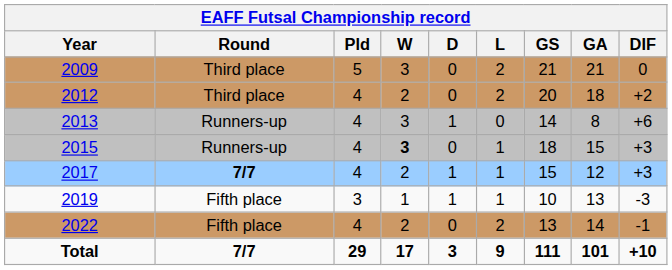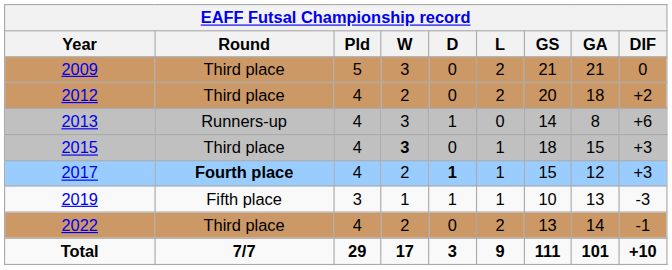2015 | Round: Runners-up -> Third place
2017 | Round: 7/7 -> Fourth place
2017 | D: normal -> bold
2022 | Round: Fifth place -> Third place
